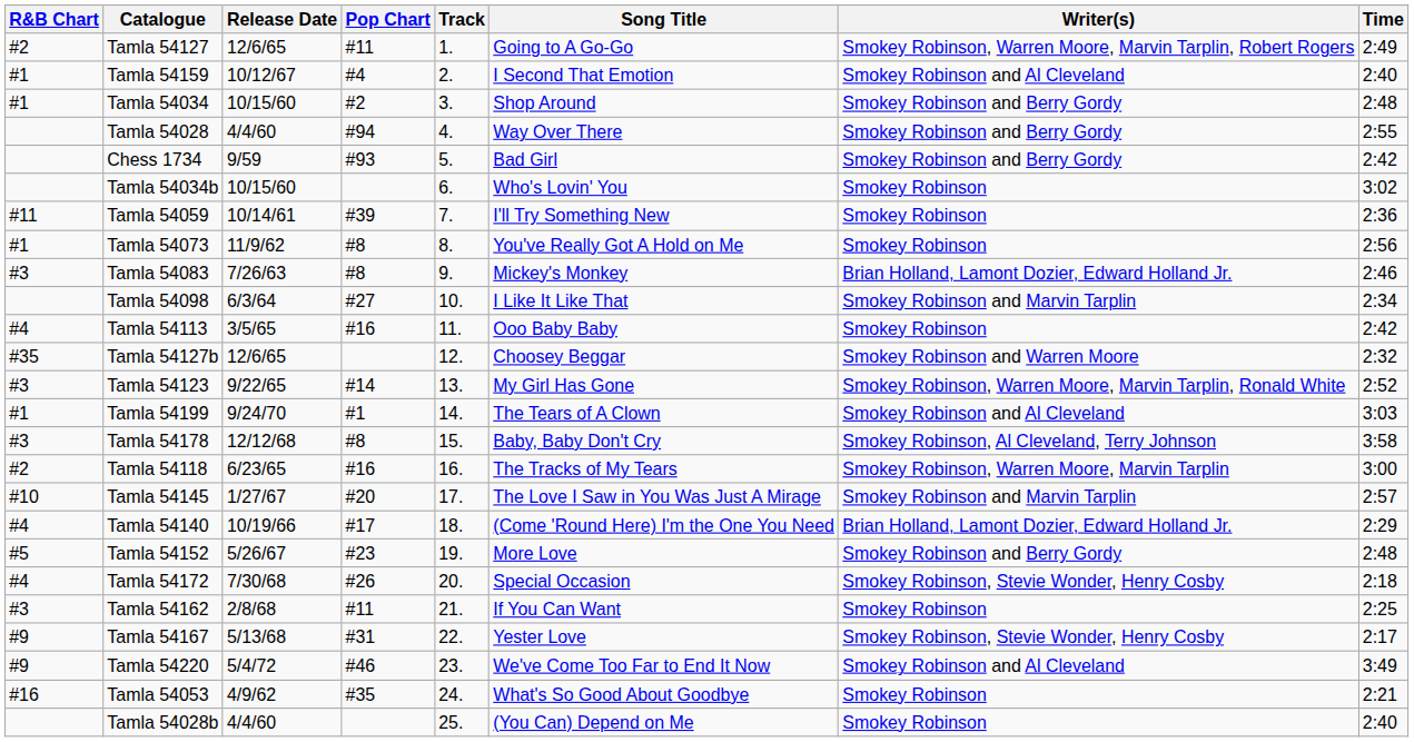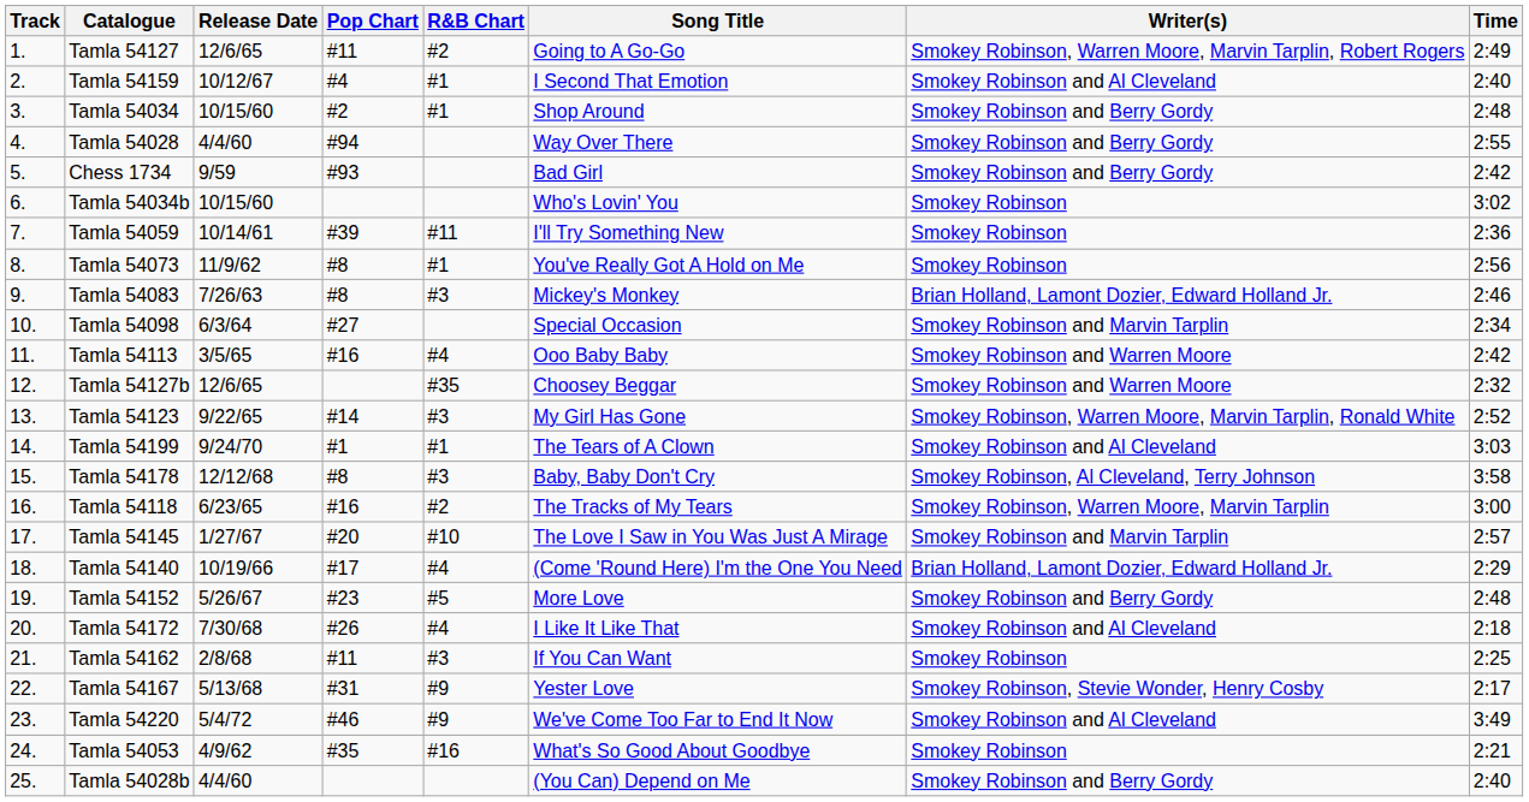columns swapped: Track <-> R&B Chart
Tamla 54098 | Song Title: I Like It Like That -> Special Occasion
Tamla 54113 | Writer(s): Smokey Robinson -> Smokey Robinson and Warren Moore
Tamla 54172 | Song Title: Special Occasion -> I Like It Like That
Tamla 54172 | Writer(s): Smokey Robinson, Stevie Wonder, Henry Cosby -> Smokey Robinson and Al Cleveland
Tamla 54028b | Writer(s): Smokey Robinson -> Smokey Robinson and Berry Gordy
